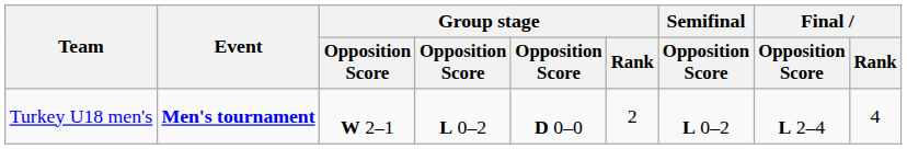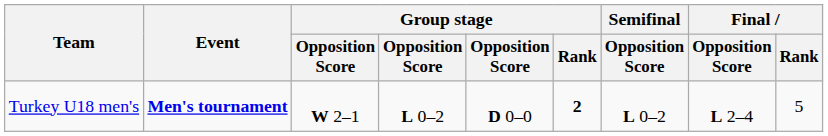Turkey U18 men's | Group stage / Rank: normal -> bold
Turkey U18 men's | Final / Rank: 4 -> 5
